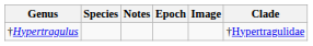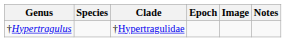columns swapped: Clade <-> Notes
